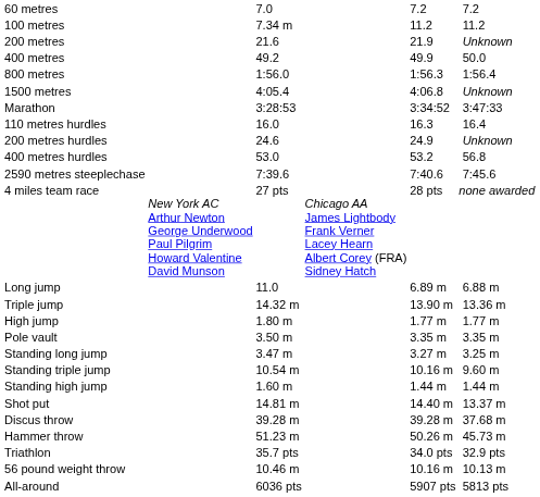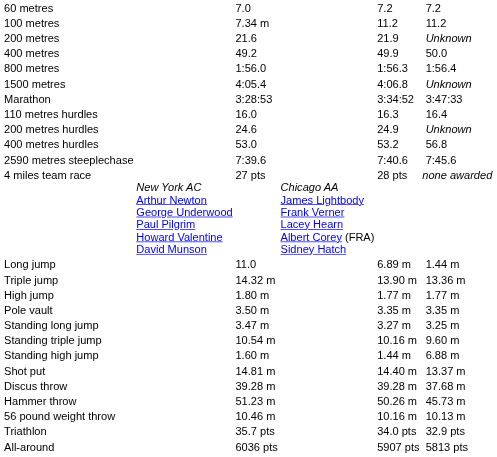Long jump | column 7: 6.88 m -> 1.44 m
Standing high jump | column 7: 1.44 m -> 6.88 m
rows swapped: 56 pound weight throw <-> Triathlon
